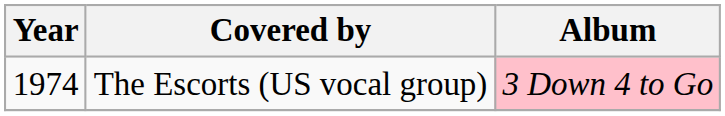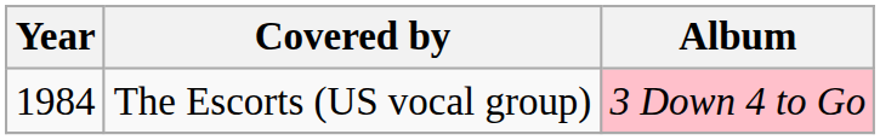The Escorts (US vocal group) | Year: 1974 -> 1984
